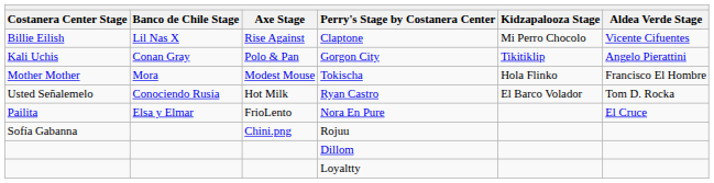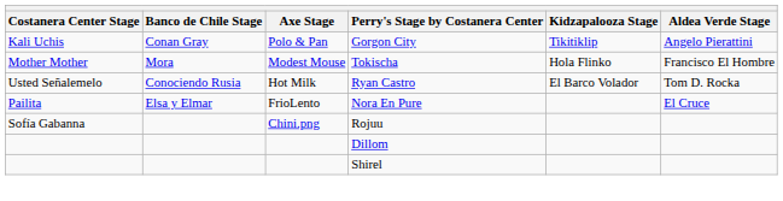- row: Billie Eilish | Lil Nas X | Rise Against | Claptone | Mi Perro Chocolo | Vicente Cifuentes
+ row: Shirel
- row: Loyaltty
